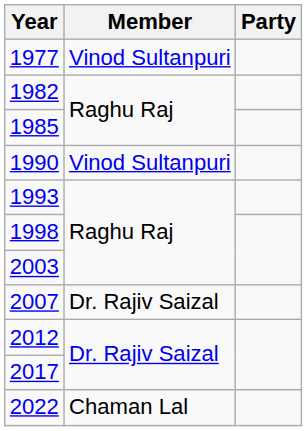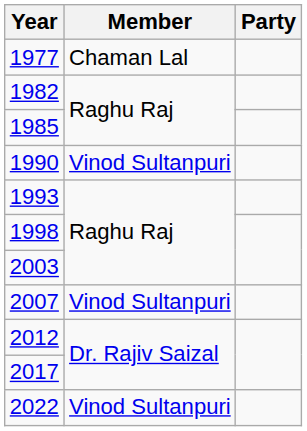1977 | Member: Vinod Sultanpuri -> Chaman Lal
2007 | Member: Dr. Rajiv Saizal -> Vinod Sultanpuri
2022 | Member: Chaman Lal -> Vinod Sultanpuri
